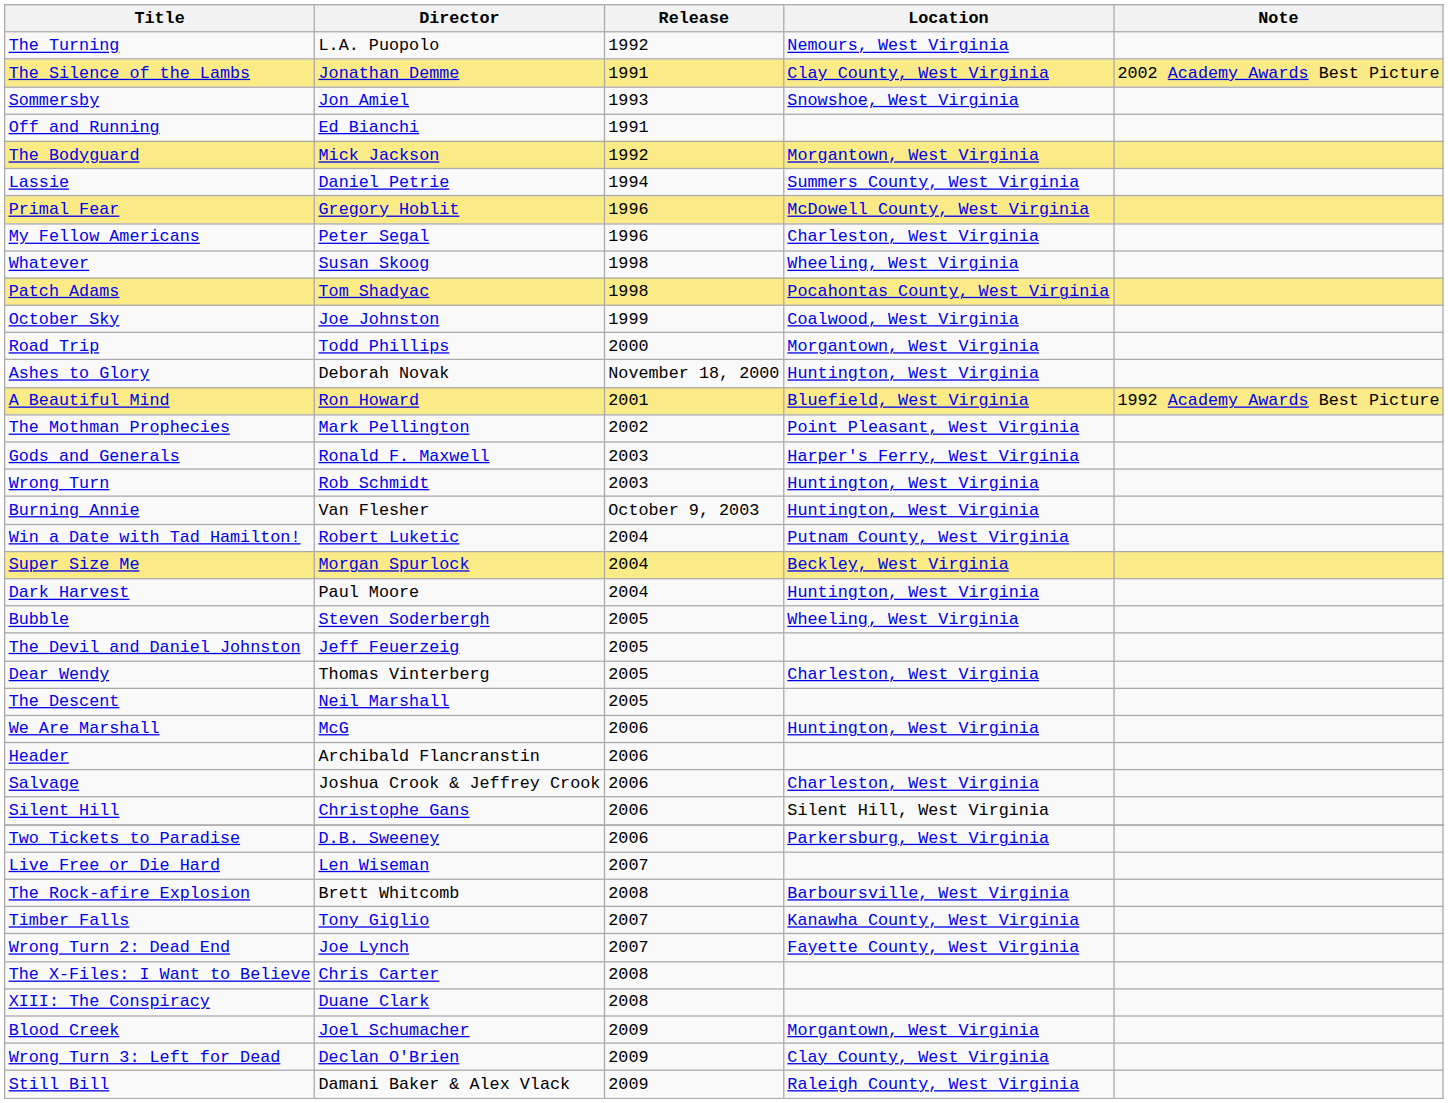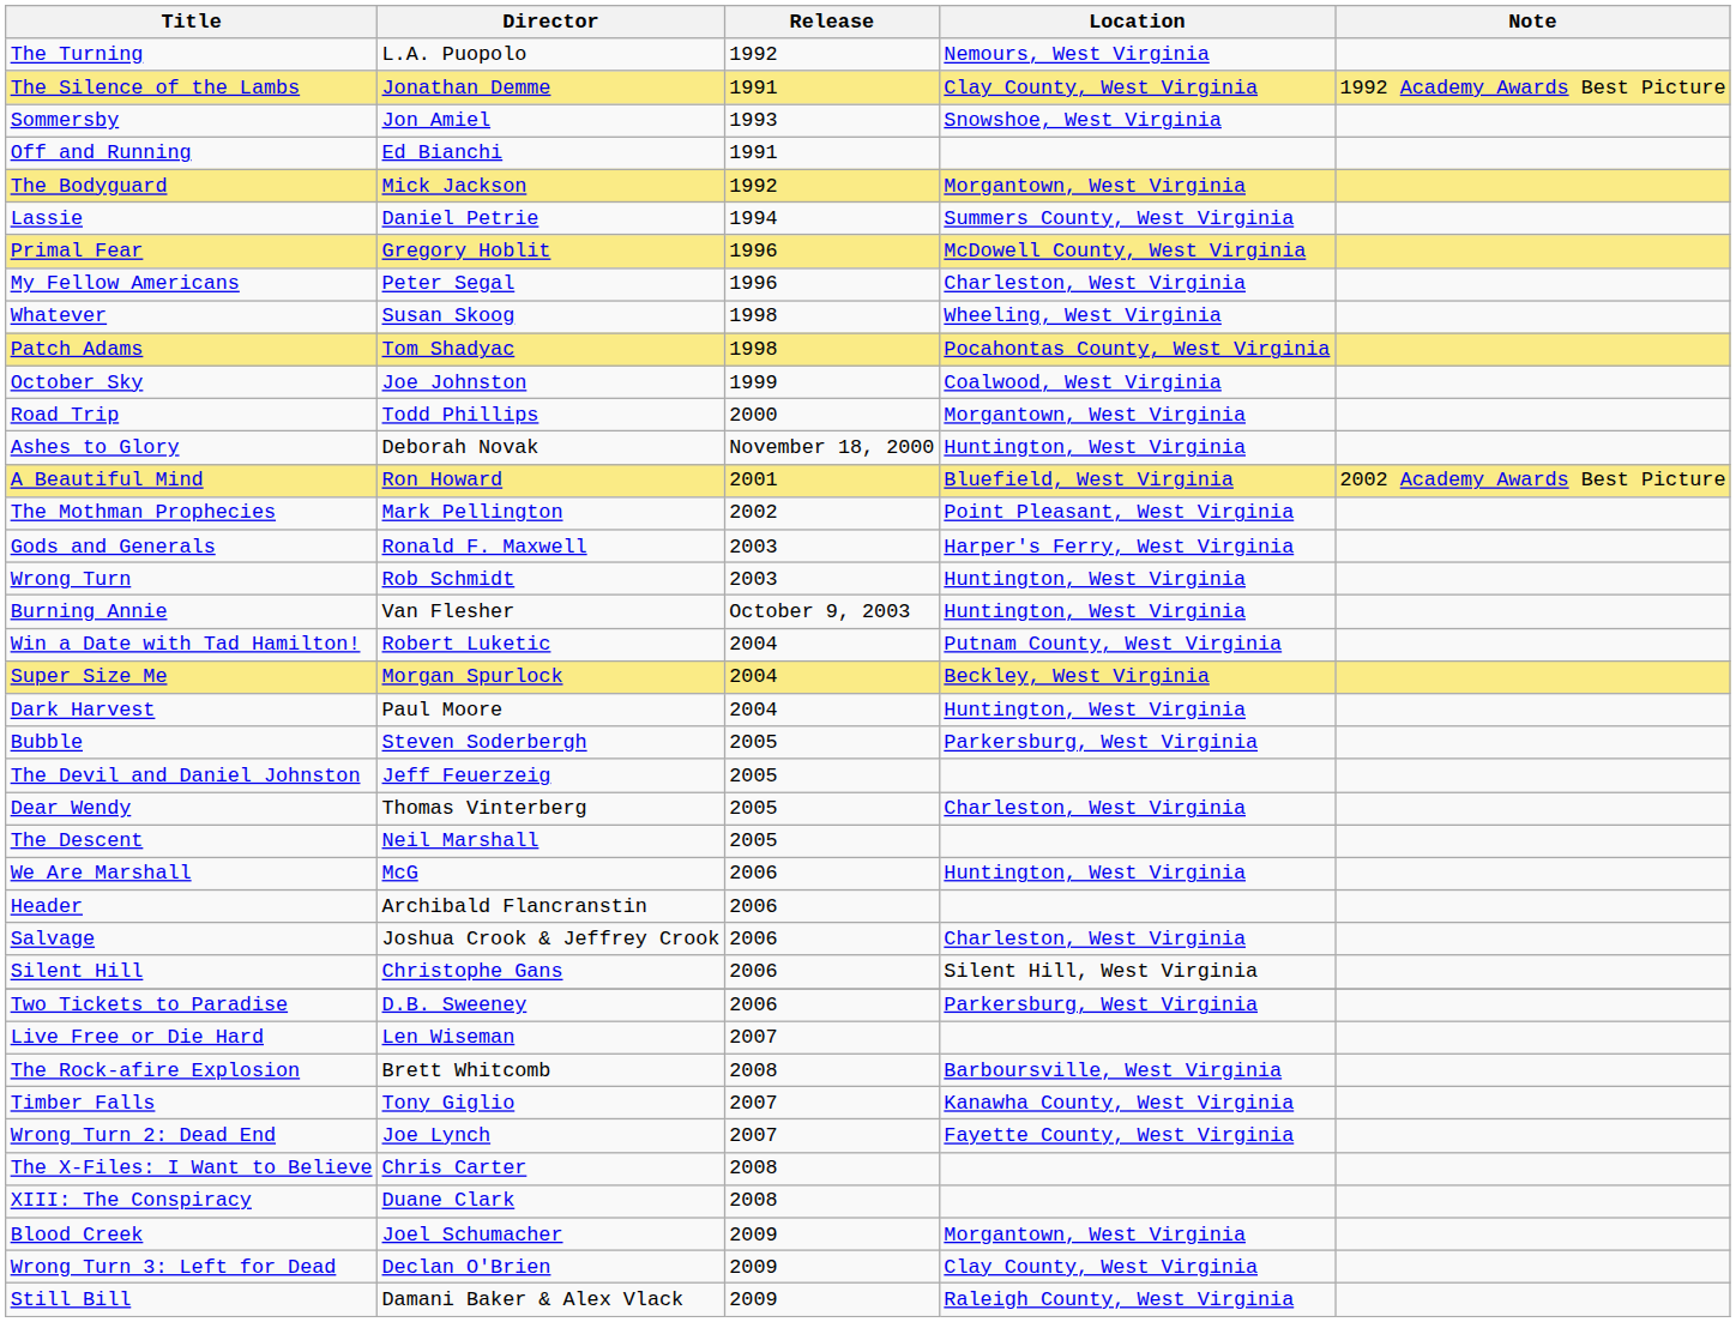The Silence of the Lambs | Note: 2002 Academy Awards Best Picture -> 1992 Academy Awards Best Picture
A Beautiful Mind | Note: 1992 Academy Awards Best Picture -> 2002 Academy Awards Best Picture
Bubble | Location: Wheeling, West Virginia -> Parkersburg, West Virginia
